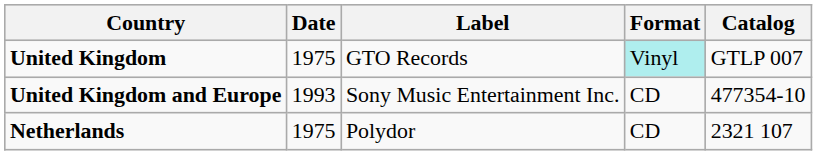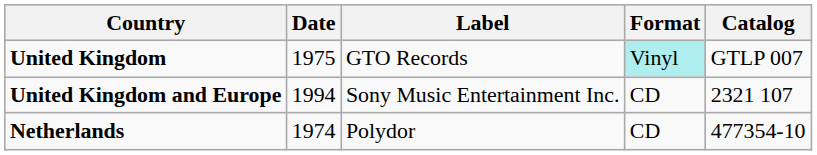United Kingdom and Europe | Date: 1993 -> 1994
United Kingdom and Europe | Catalog: 477354-10 -> 2321 107
Netherlands | Date: 1975 -> 1974
Netherlands | Catalog: 2321 107 -> 477354-10
